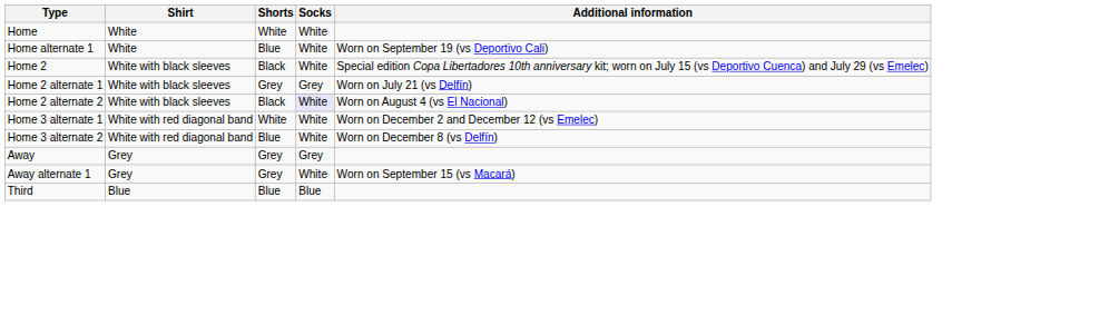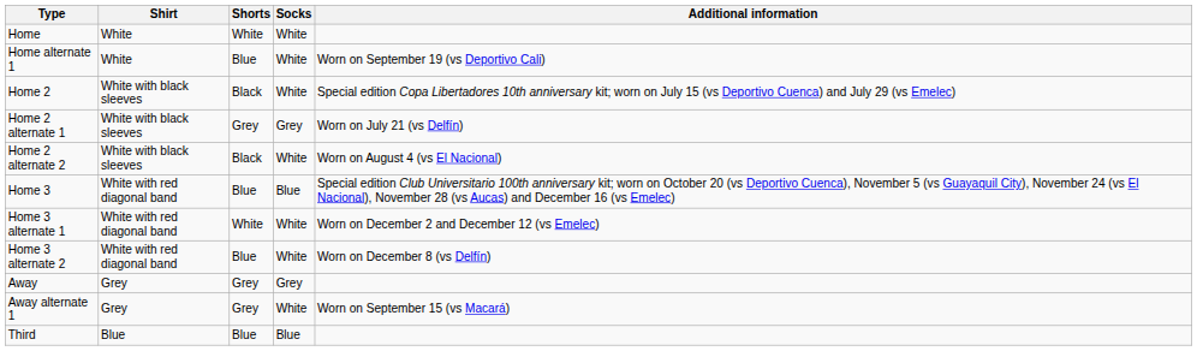Home 2 alternate 2 | Socks: lavender background -> no background
+ row: Home 3 | White with red diagonal band | Blue | Blue | Special edition Club Universitario 100th anniversary kit; worn on October 20 (vs Deportivo Cuenca), November 5 (vs Guayaquil City), November 24 (vs El Nacional), November 28 (vs Aucas) and December 16 (vs Emelec)
